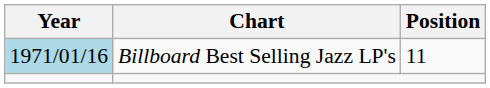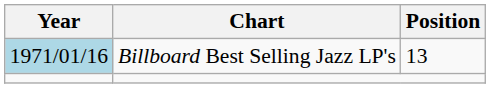Billboard Best Selling Jazz LP's | Position: 11 -> 13
